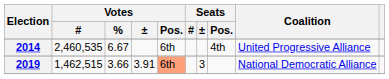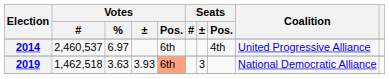2014 | Votes / #: 2,460,535 -> 2,460,537
2014 | Votes / %: 6.67 -> 6.97
2019 | Votes / #: 1,462,515 -> 1,462,518
2019 | Votes / %: 3.66 -> 3.63
2019 | Votes / ±: 3.91 -> 3.93
